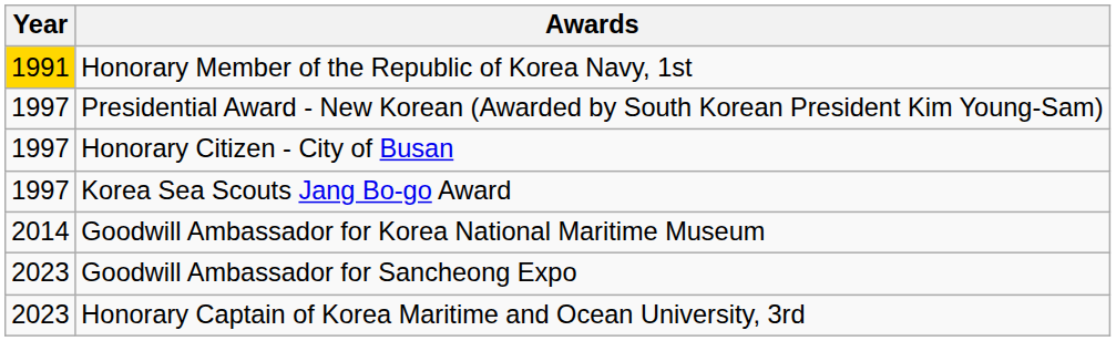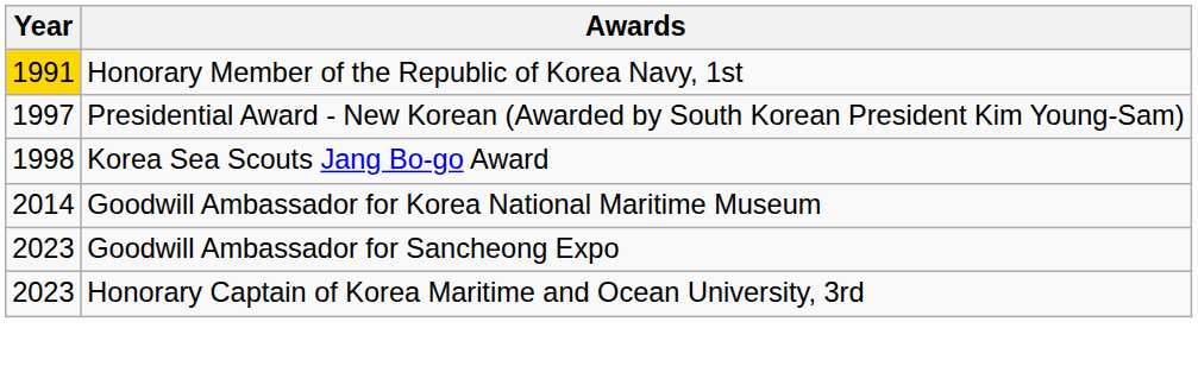- row: 1997 | Honorary Citizen - City of Busan
Korea Sea Scouts Jang Bo-go Award | Year: 1997 -> 1998
